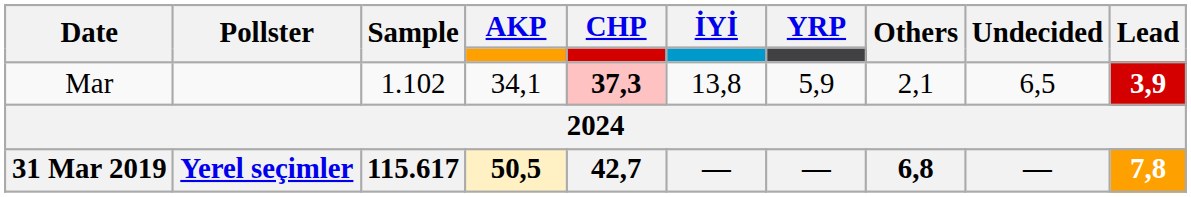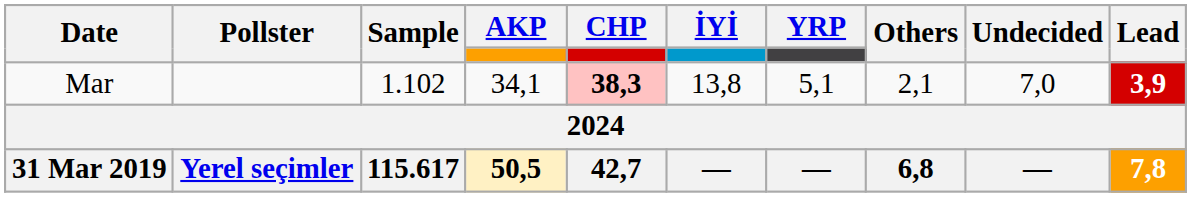Mar | CHP: 37,3 -> 38,3
Mar | YRP: 5,9 -> 5,1
Mar | Undecided: 6,5 -> 7,0
